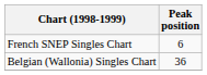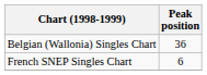rows swapped: Belgian (Wallonia) Singles Chart <-> French SNEP Singles Chart
